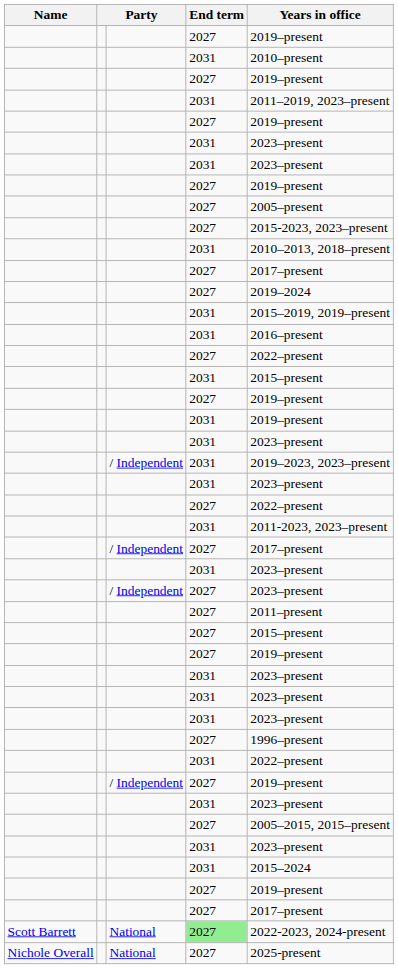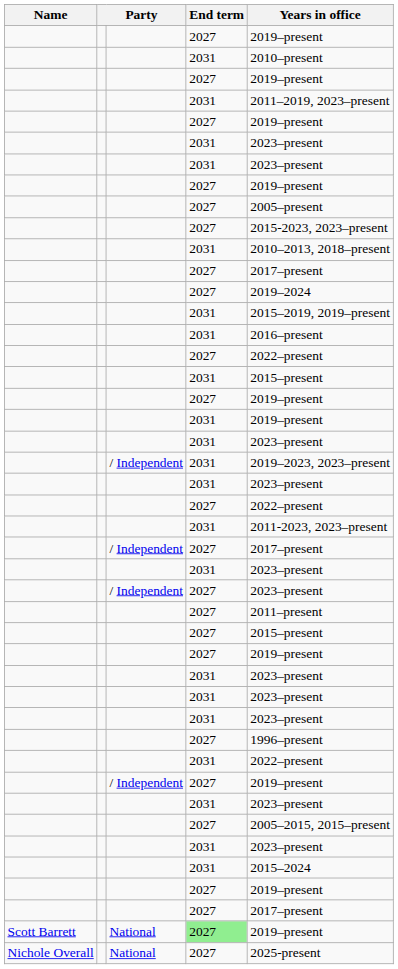Scott Barrett | Years in office: 2022-2023, 2024-present -> 2019–present
